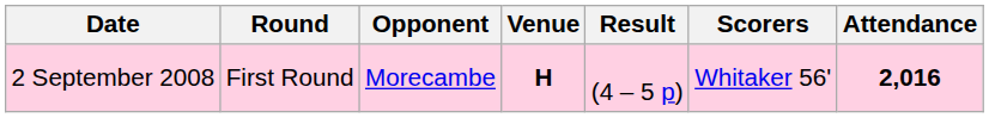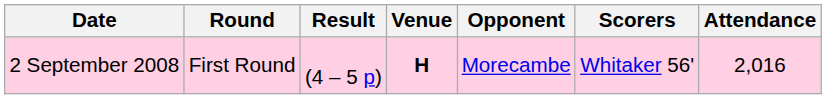columns swapped: Opponent <-> Result
2 September 2008 | Attendance: bold -> normal
